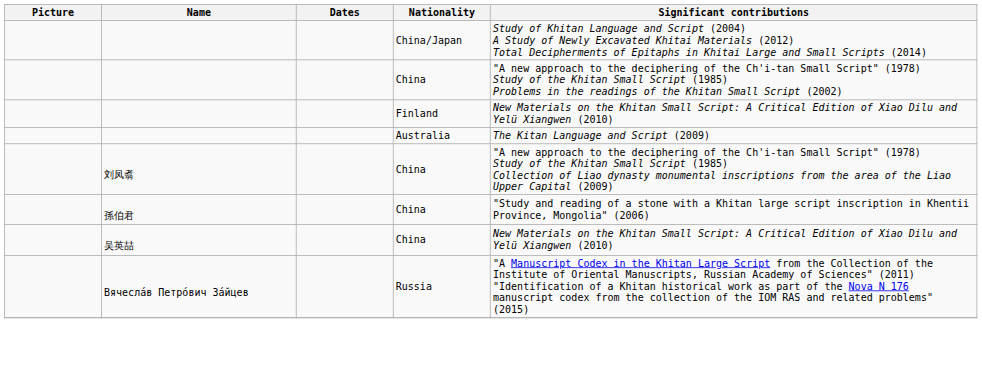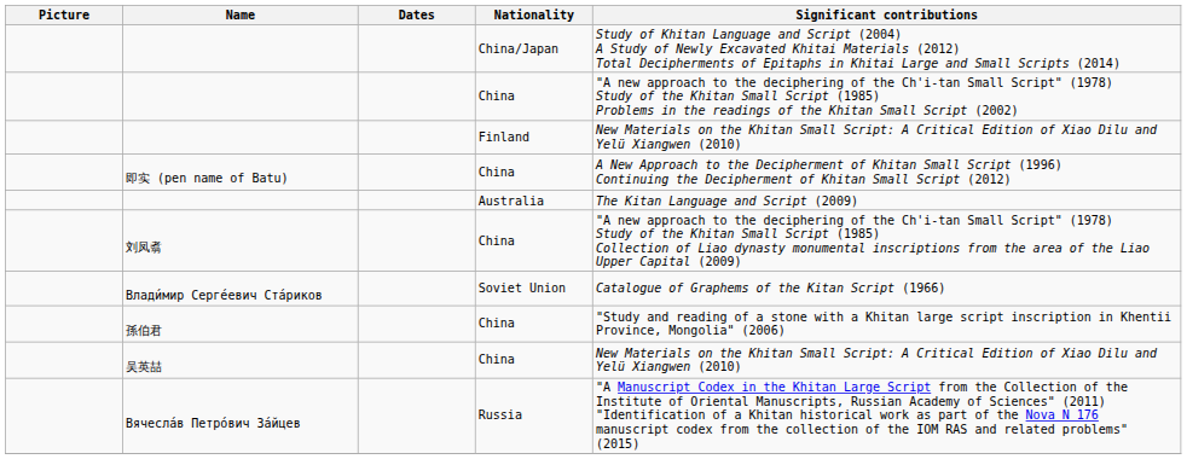+ row: 即实 (pen name of Batu) | China | A New Approach to the Decipherment of Khitan Small Script (1996) Continuing the Decipherment of Khitan Small Script (2012)
+ row: Влади́мир Серге́евич Ста́риков | Soviet Union | Catalogue of Graphems of the Kitan Script (1966)
